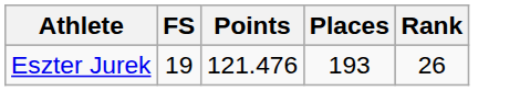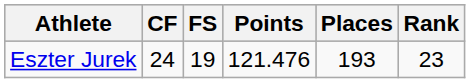+ column: CF | 24
Eszter Jurek | Rank: 26 -> 23
